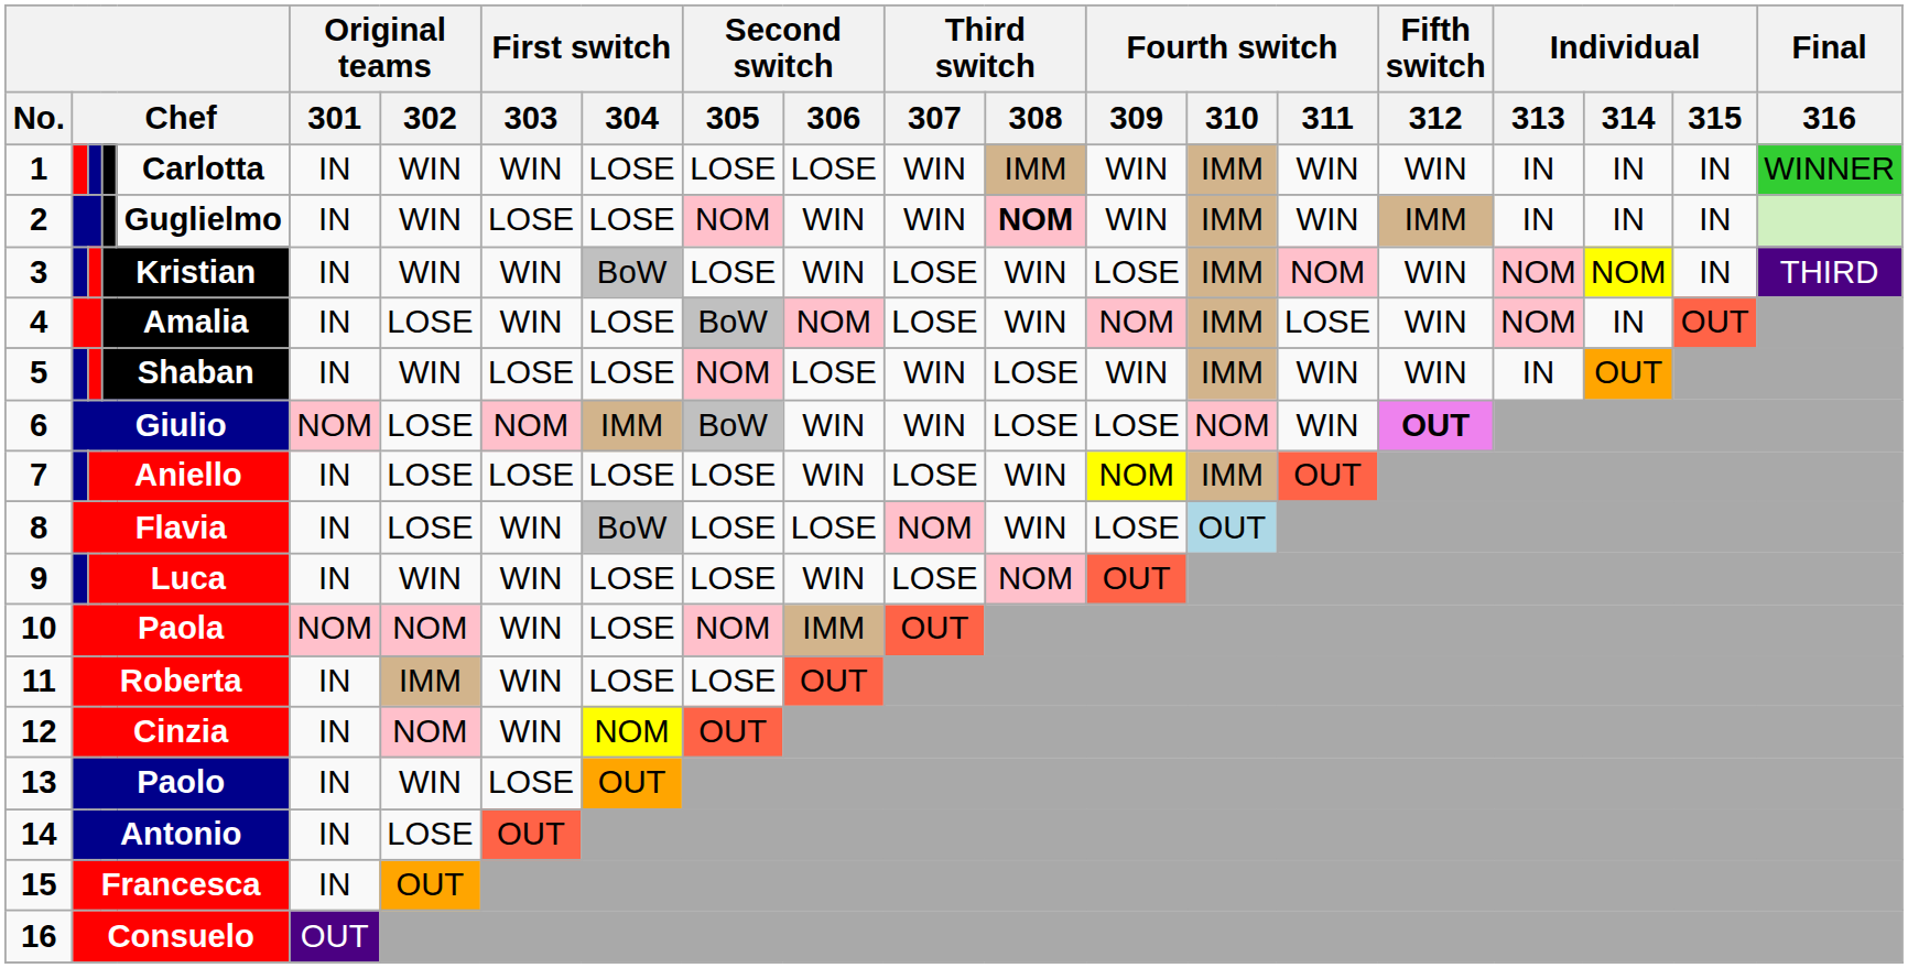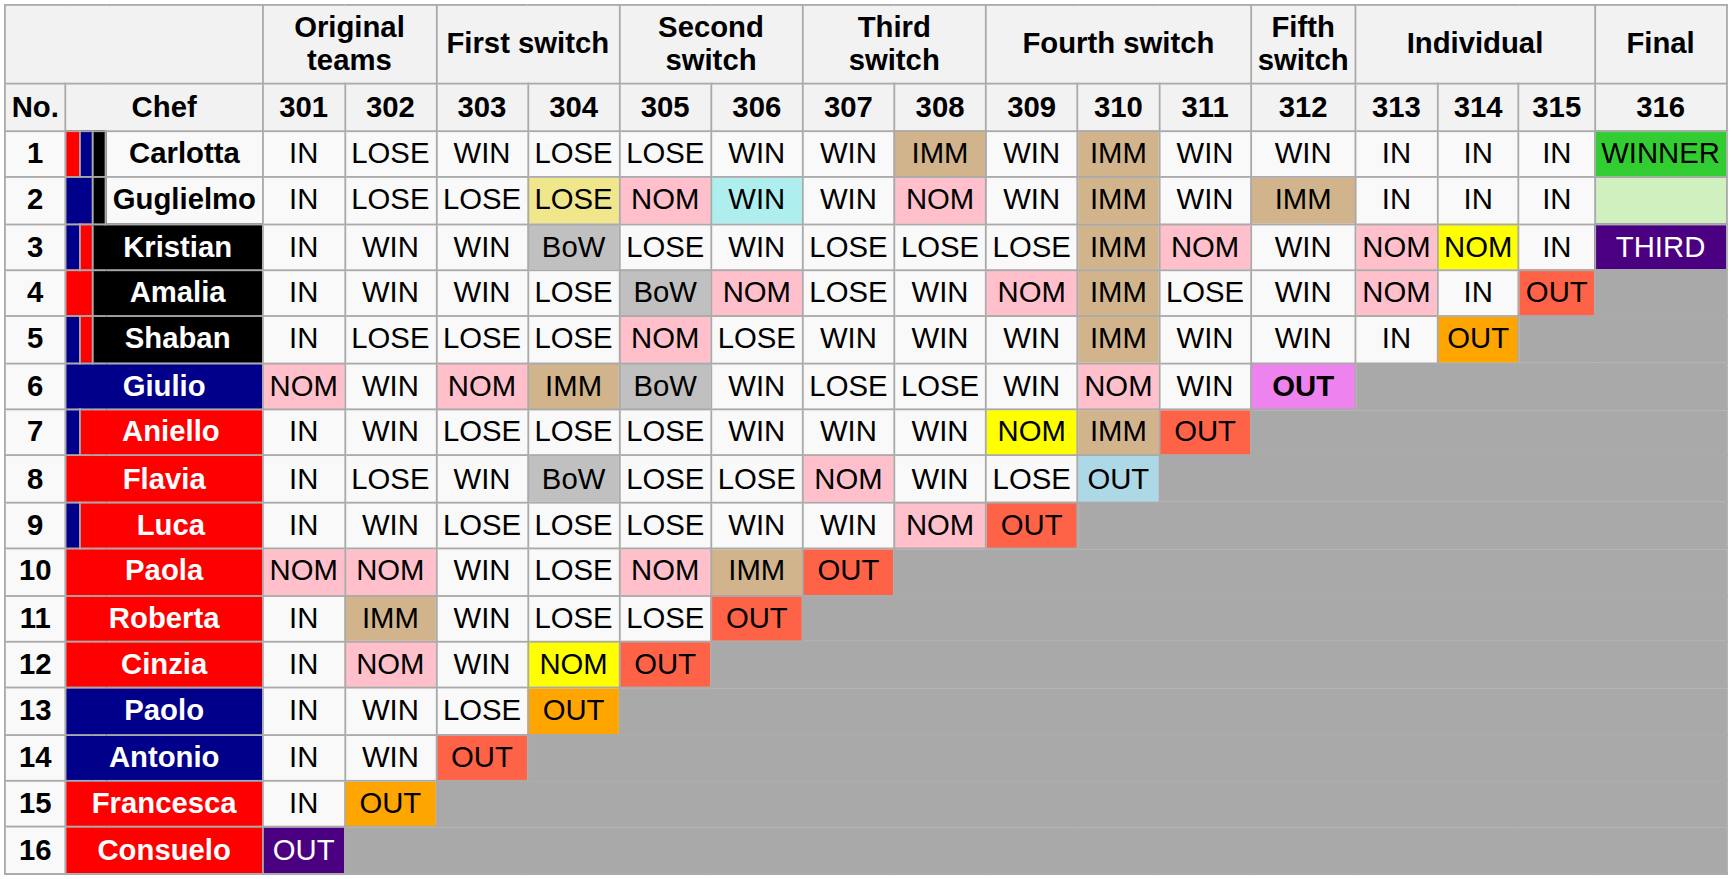1 | Original teams / 302: WIN -> LOSE
1 | Second switch / 306: LOSE -> WIN
2 | Original teams / 302: WIN -> LOSE
2 | First switch / 304: no background -> khaki background
2 | Second switch / 306: no background -> paleturquoise background
2 | Third switch / 308: bold -> normal
3 | Third switch / 308: WIN -> LOSE
4 | Original teams / 302: LOSE -> WIN
5 | Original teams / 302: WIN -> LOSE
5 | Third switch / 308: LOSE -> WIN
6 | Original teams / 302: LOSE -> WIN
6 | Third switch / 307: WIN -> LOSE
6 | Fourth switch / 309: LOSE -> WIN
7 | Original teams / 302: LOSE -> WIN
7 | Third switch / 307: LOSE -> WIN
9 | First switch / 303: WIN -> LOSE
9 | Third switch / 307: LOSE -> WIN
14 | Original teams / 302: LOSE -> WIN
